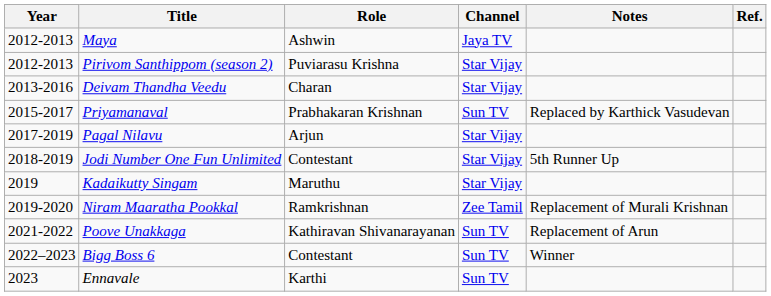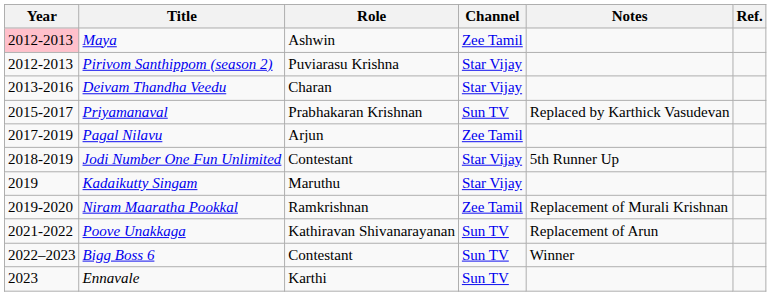Maya | Year: no background -> pink background
Maya | Channel: Jaya TV -> Zee Tamil
Pagal Nilavu | Channel: Star Vijay -> Zee Tamil
